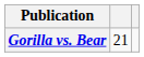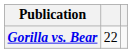Gorilla vs. Bear | column 2: 21 -> 22
